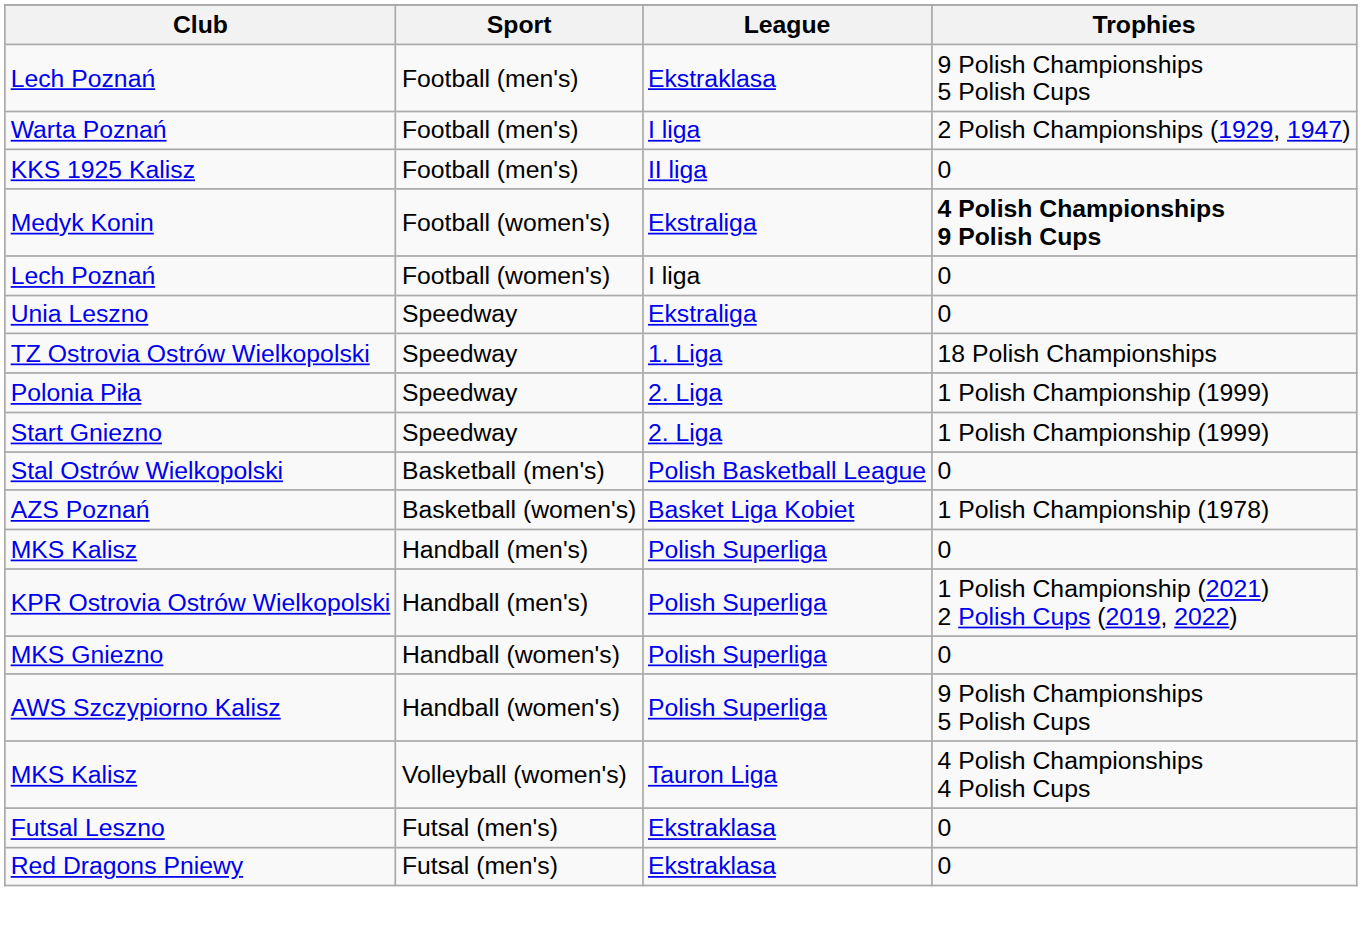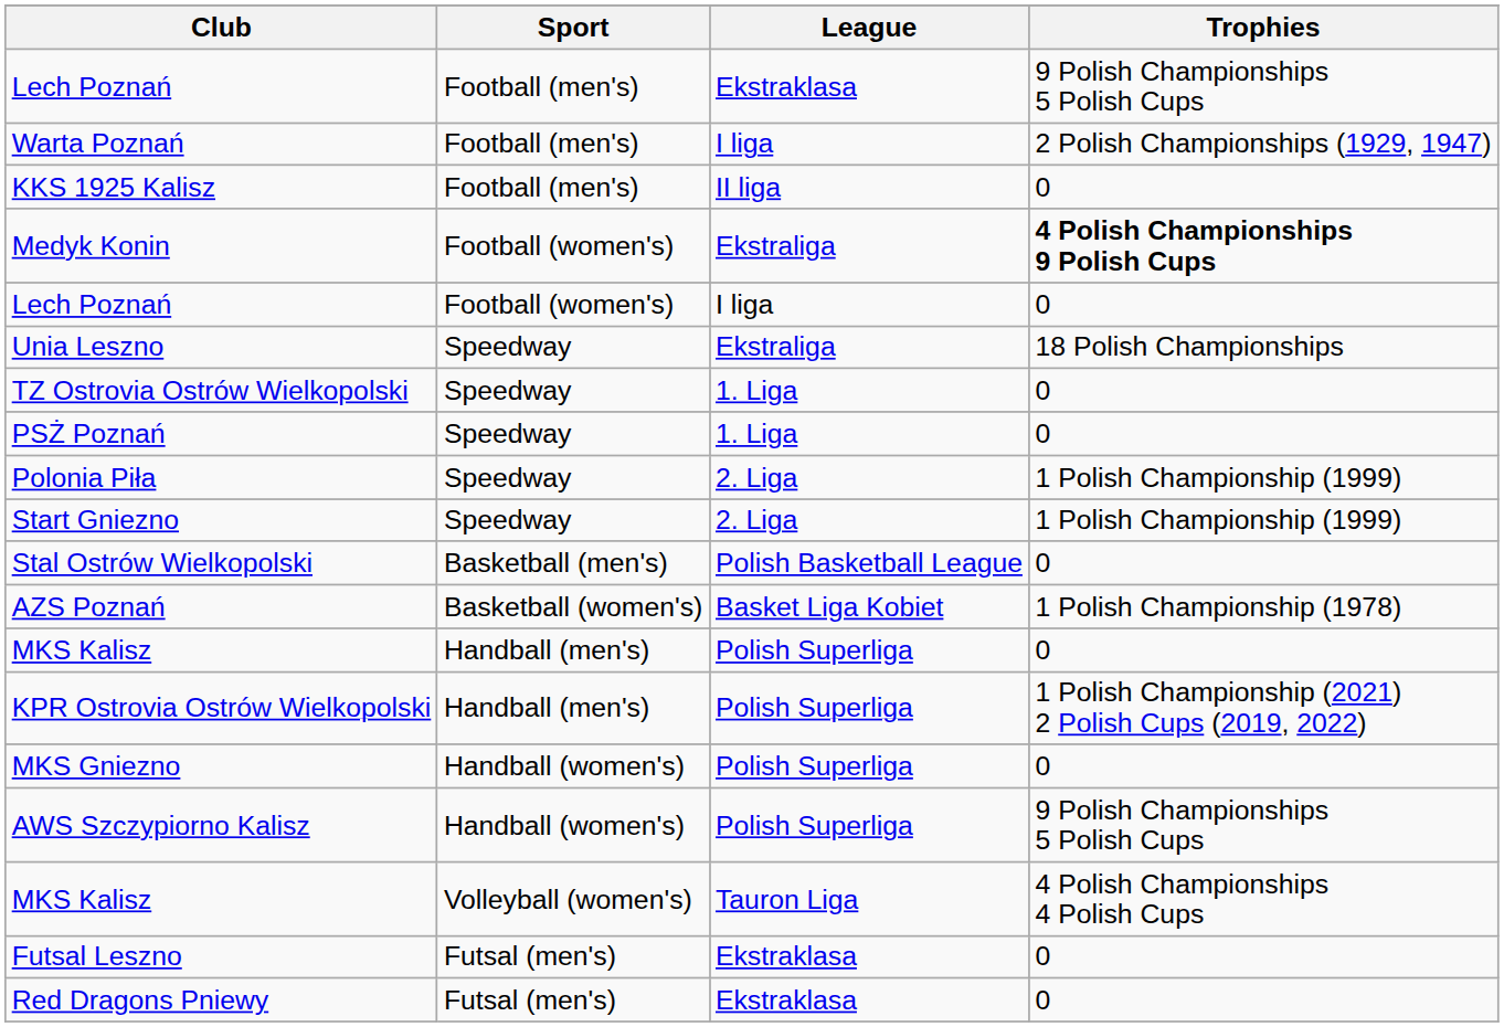Unia Leszno | Trophies: 0 -> 18 Polish Championships
TZ Ostrovia Ostrów Wielkopolski | Trophies: 18 Polish Championships -> 0
+ row: PSŻ Poznań | Speedway | 1. Liga | 0
